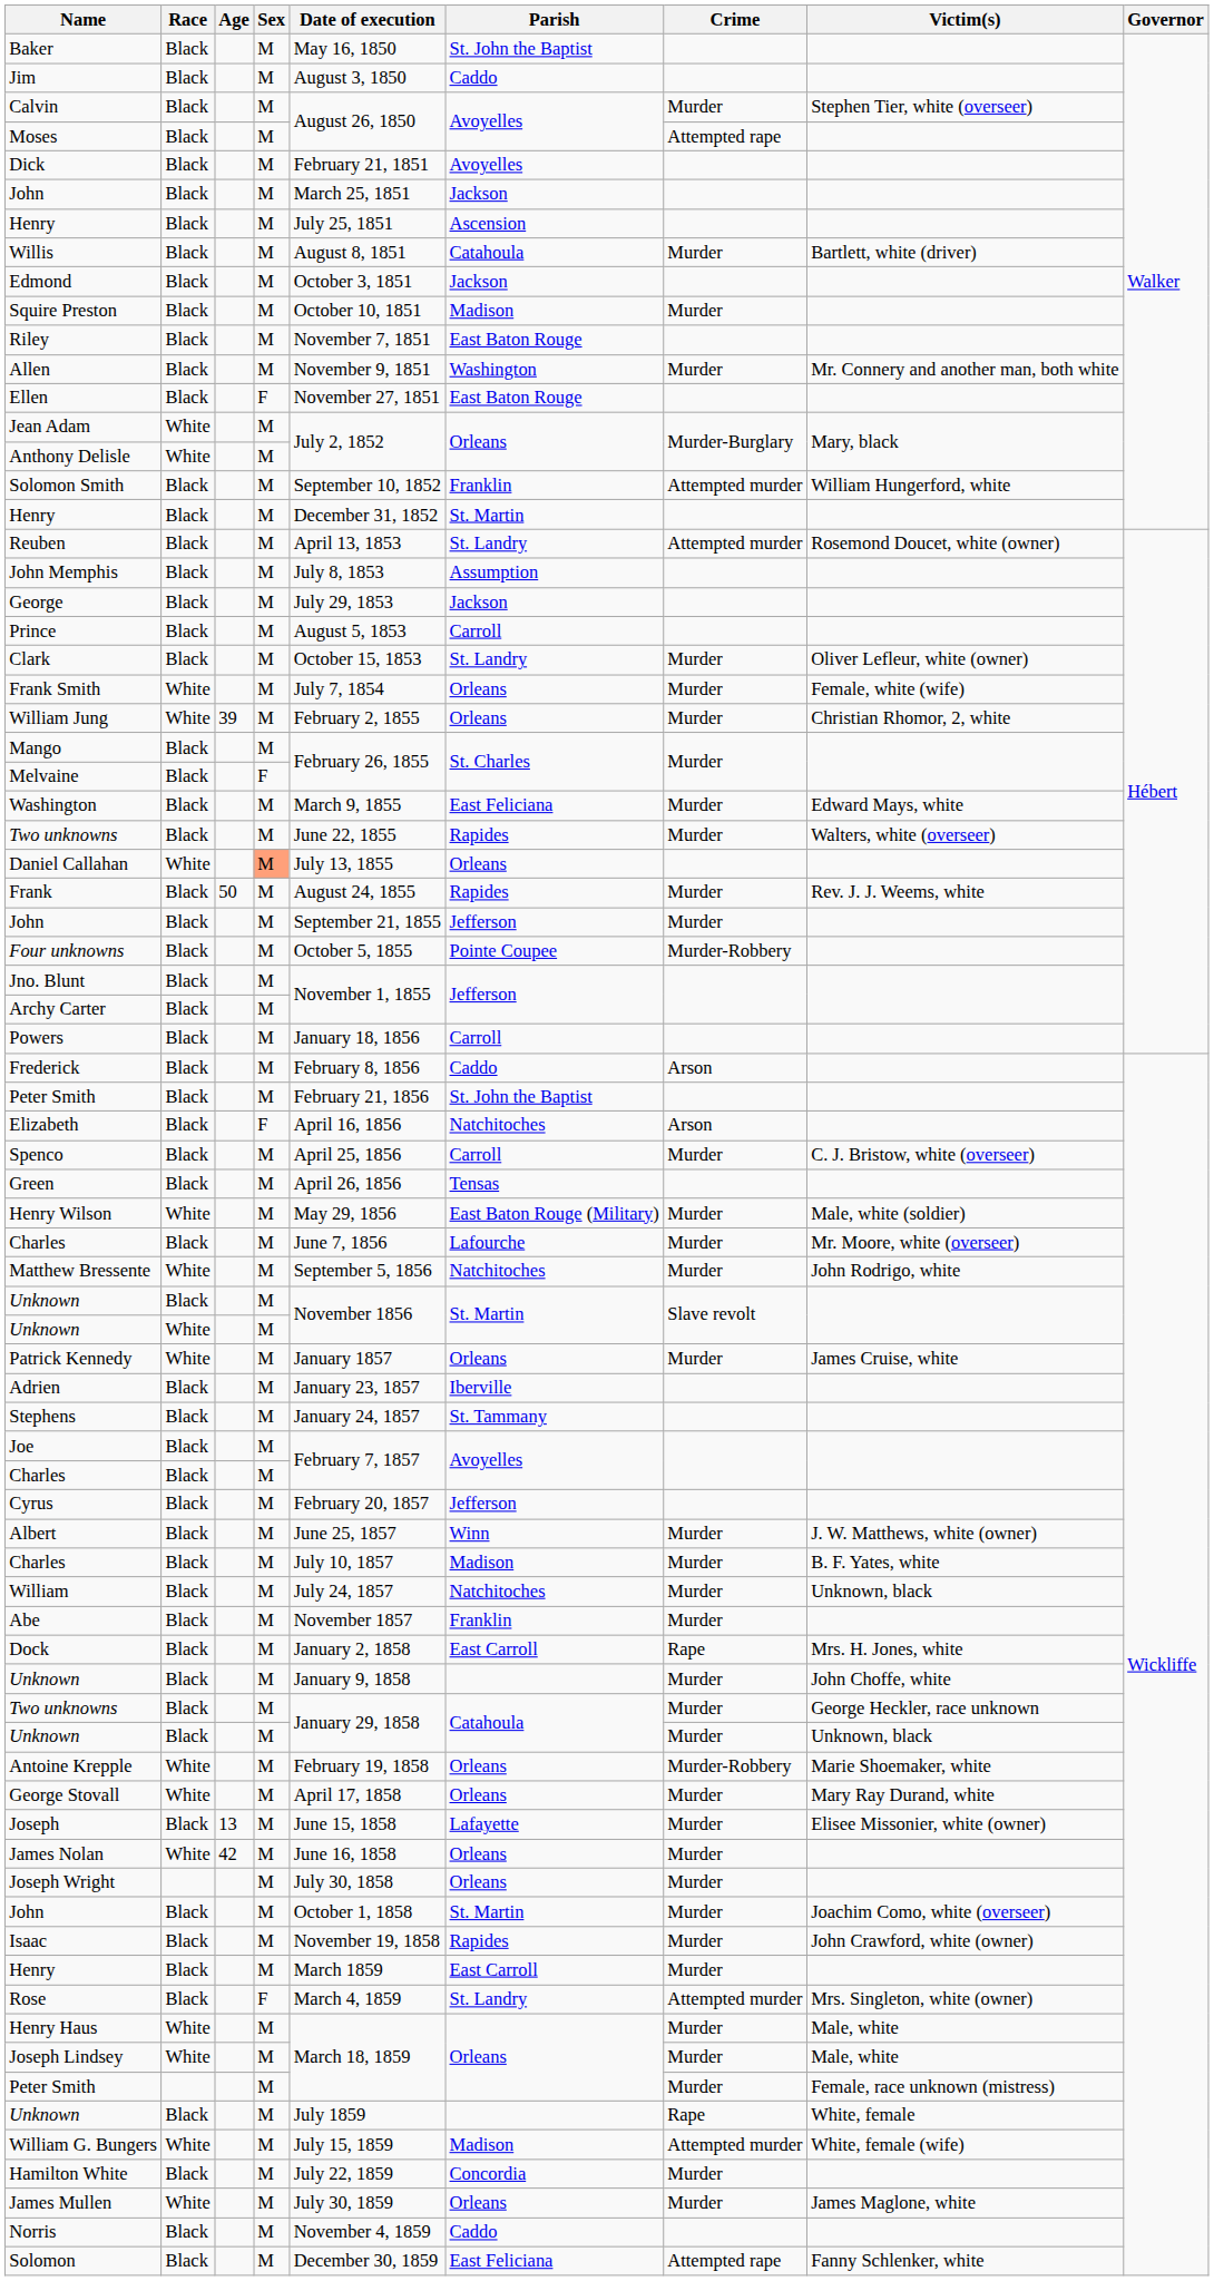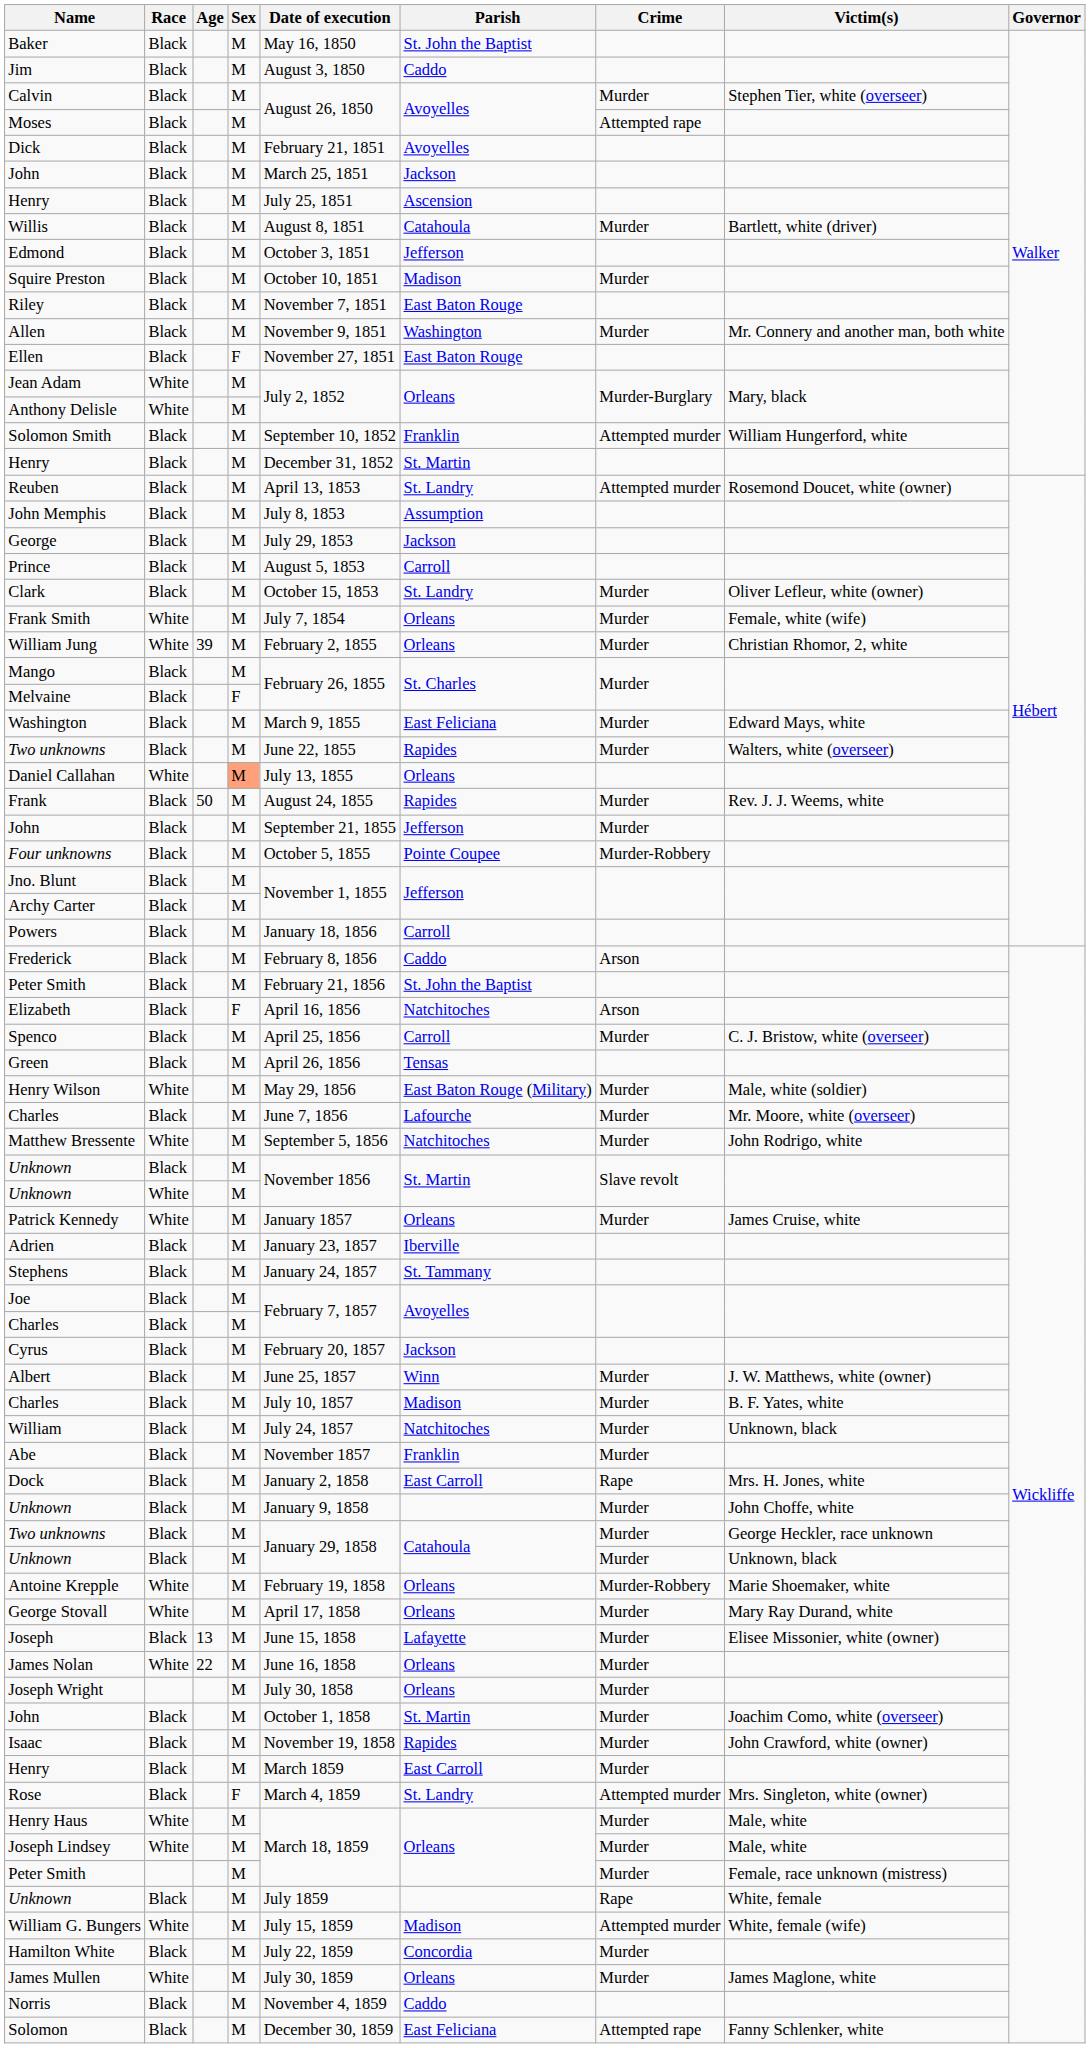Edmond | Parish: Jackson -> Jefferson
Cyrus | Parish: Jefferson -> Jackson
James Nolan | Age: 42 -> 22
